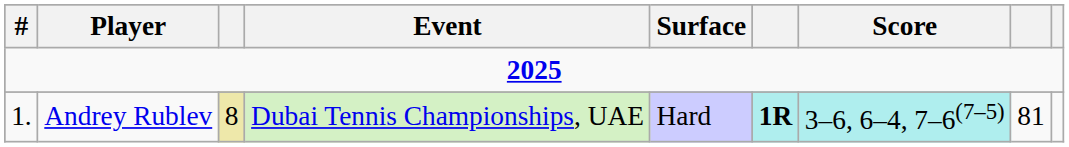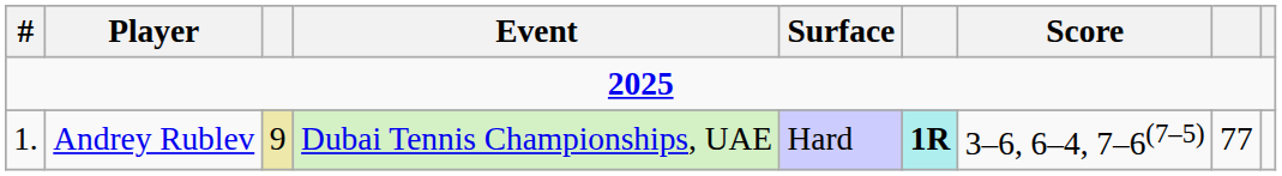Andrey Rublev | column 3: 8 -> 9
Andrey Rublev | Score: paleturquoise background -> no background
Andrey Rublev | column 8: 81 -> 77
